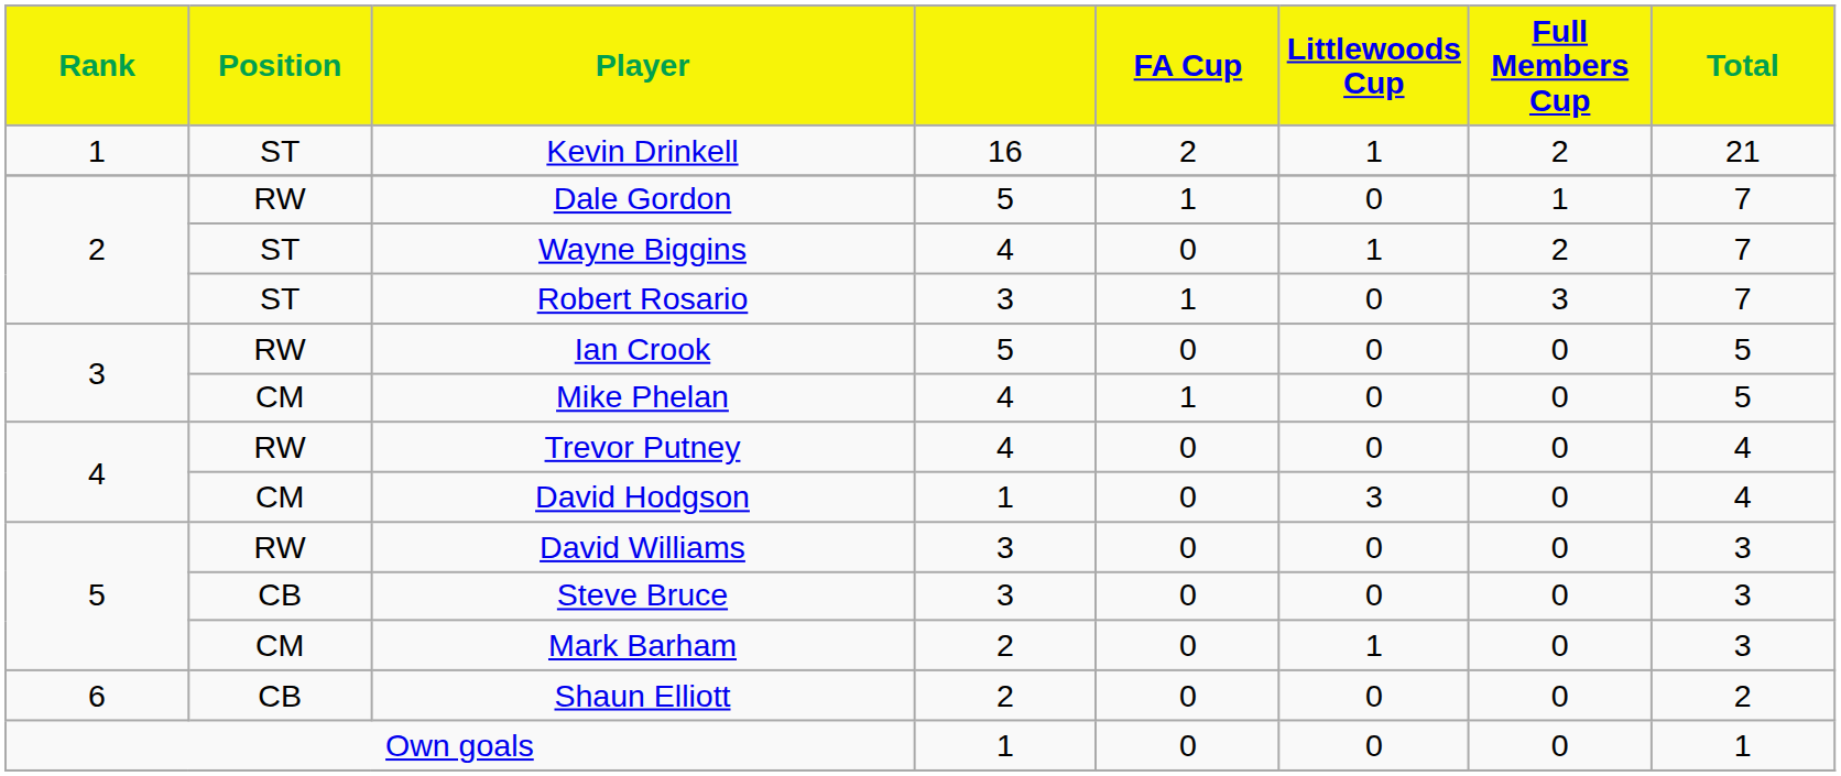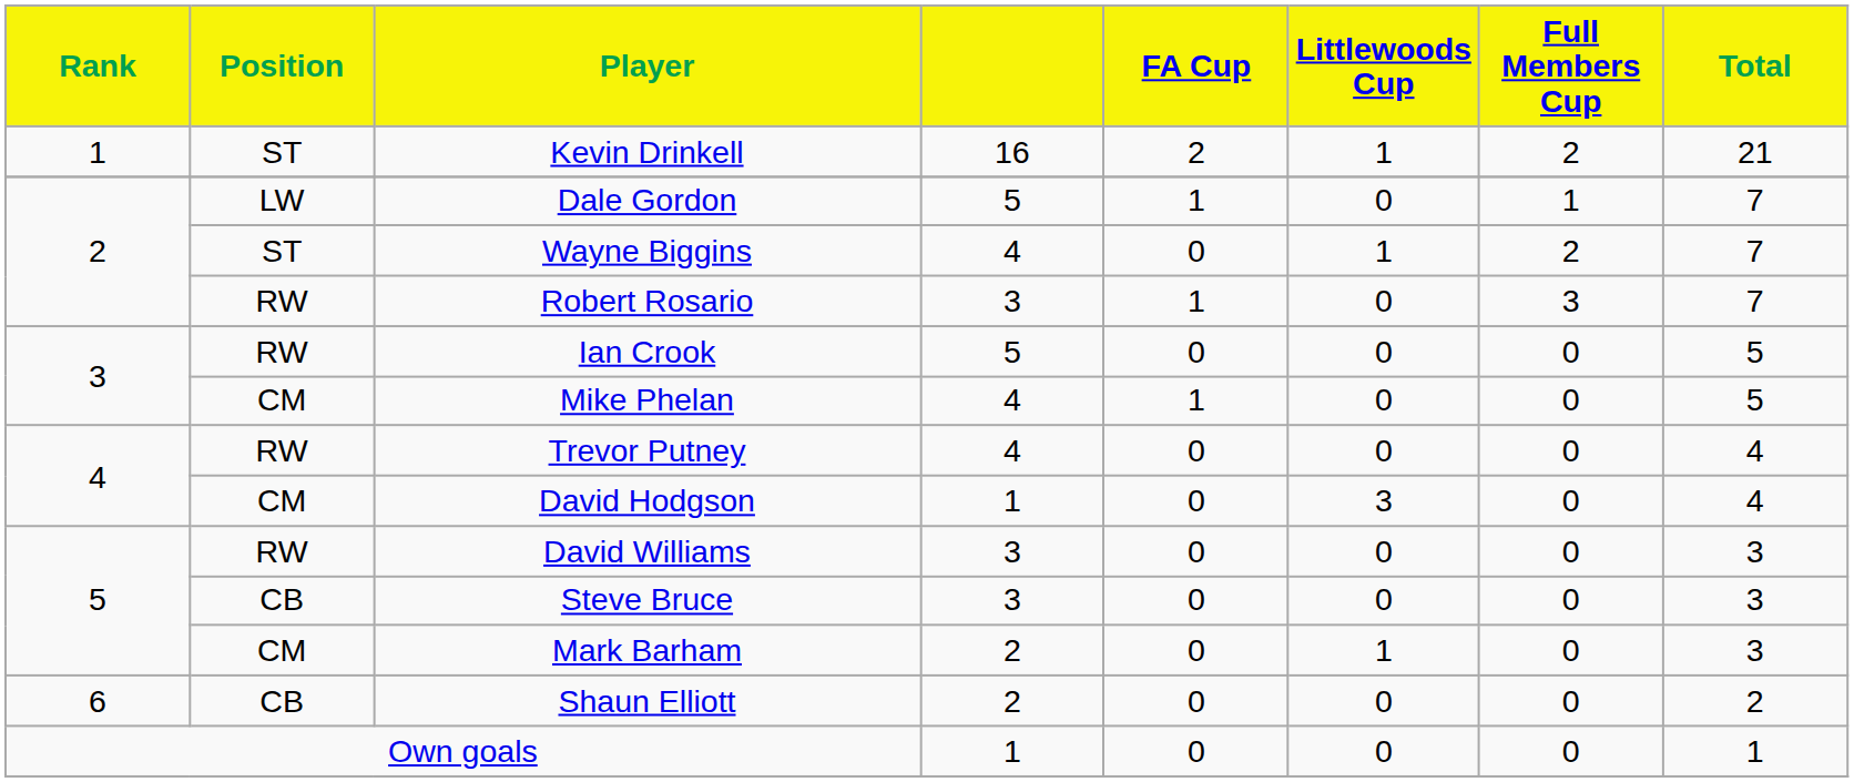Dale Gordon | Position: RW -> LW
Robert Rosario | Position: ST -> RW
